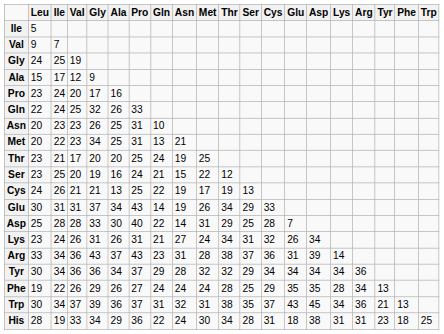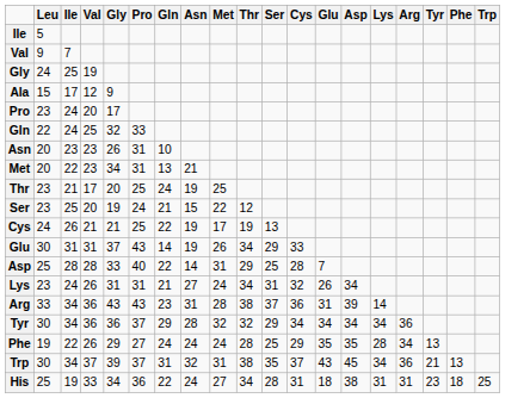- column: Ala | 16 | 26 | 25 | 25 | 20 | 16 | 13 | 34 | 30 | 26 | 37 | 34 | 26 | 36 | 29
His | Leu: 28 -> 25
His | Met: 30 -> 27
